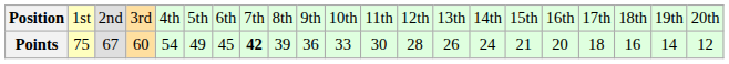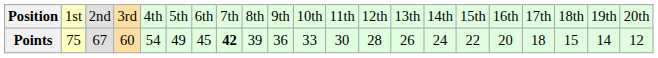Points | column 16: 21 -> 22
Points | column 19: 16 -> 15
